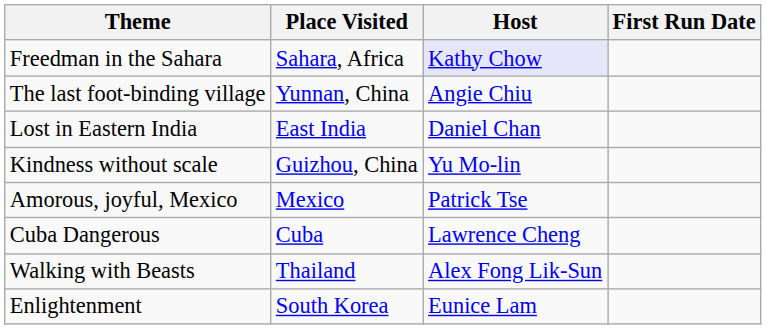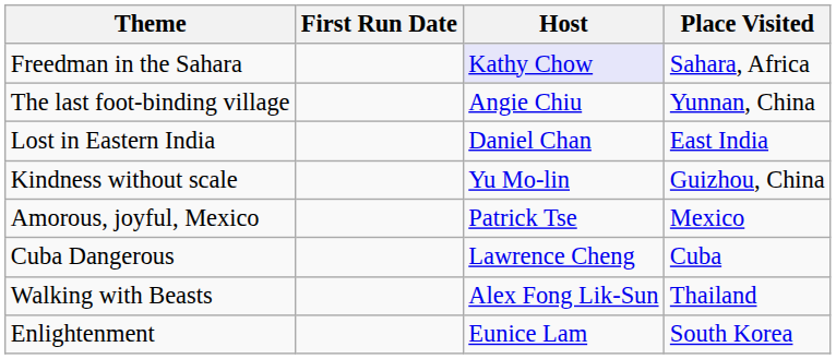columns swapped: Place Visited <-> First Run Date
